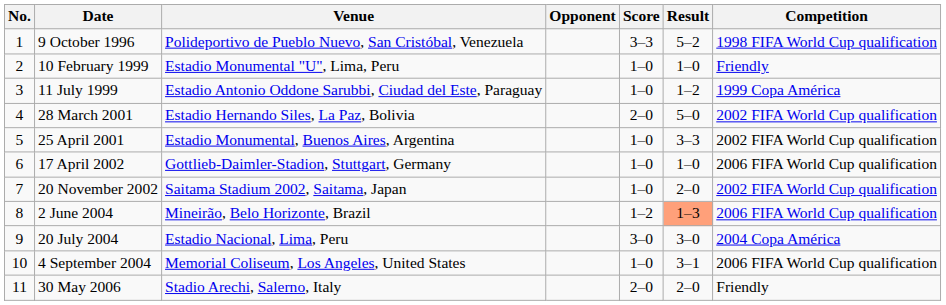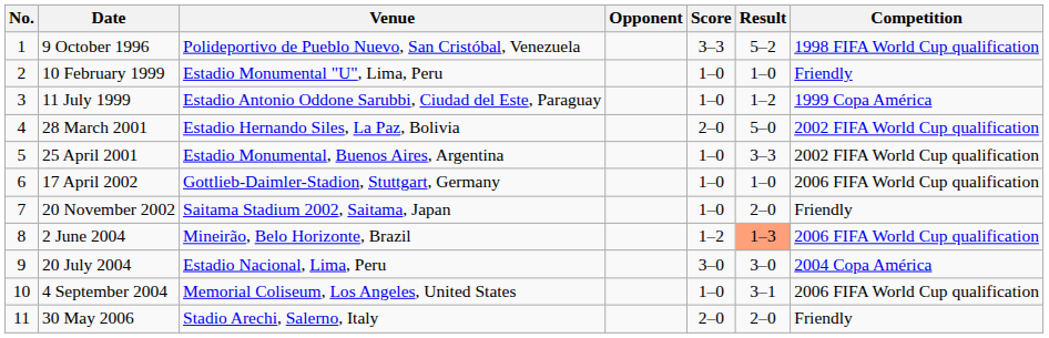20 November 2002 | Competition: 2002 FIFA World Cup qualification -> Friendly
